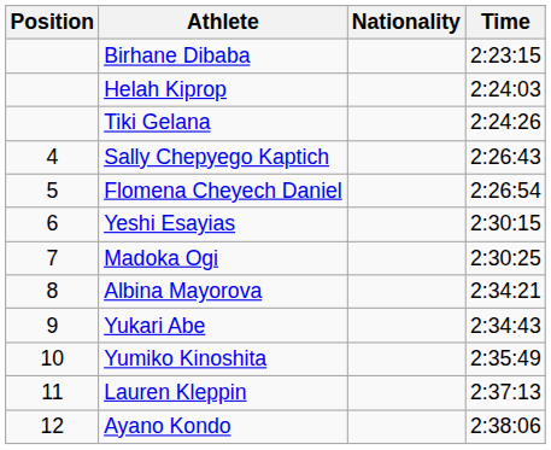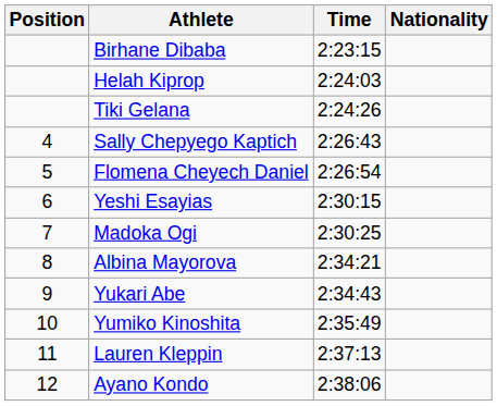columns swapped: Nationality <-> Time
